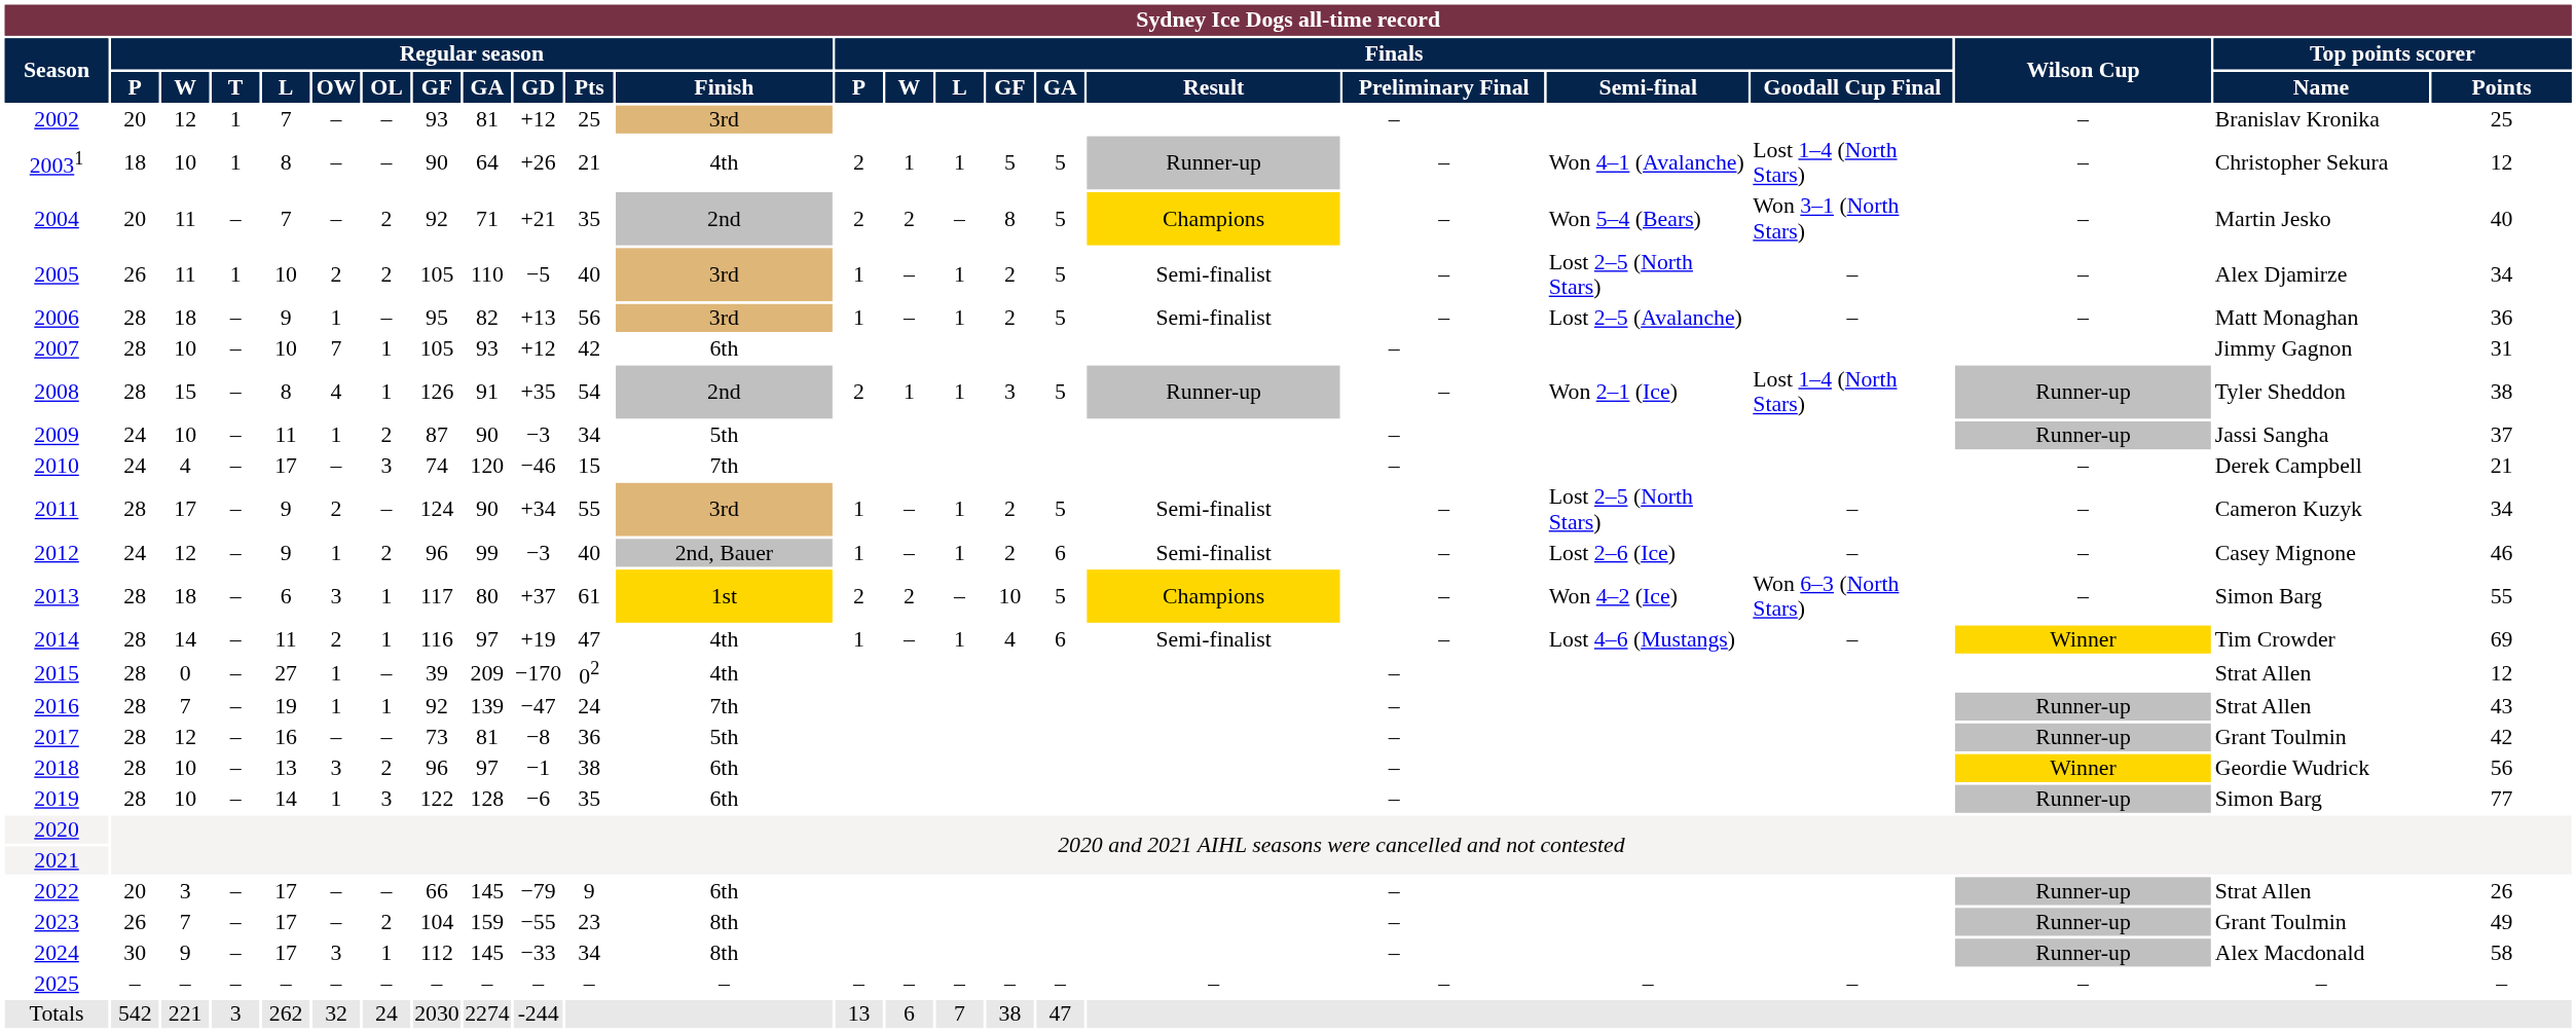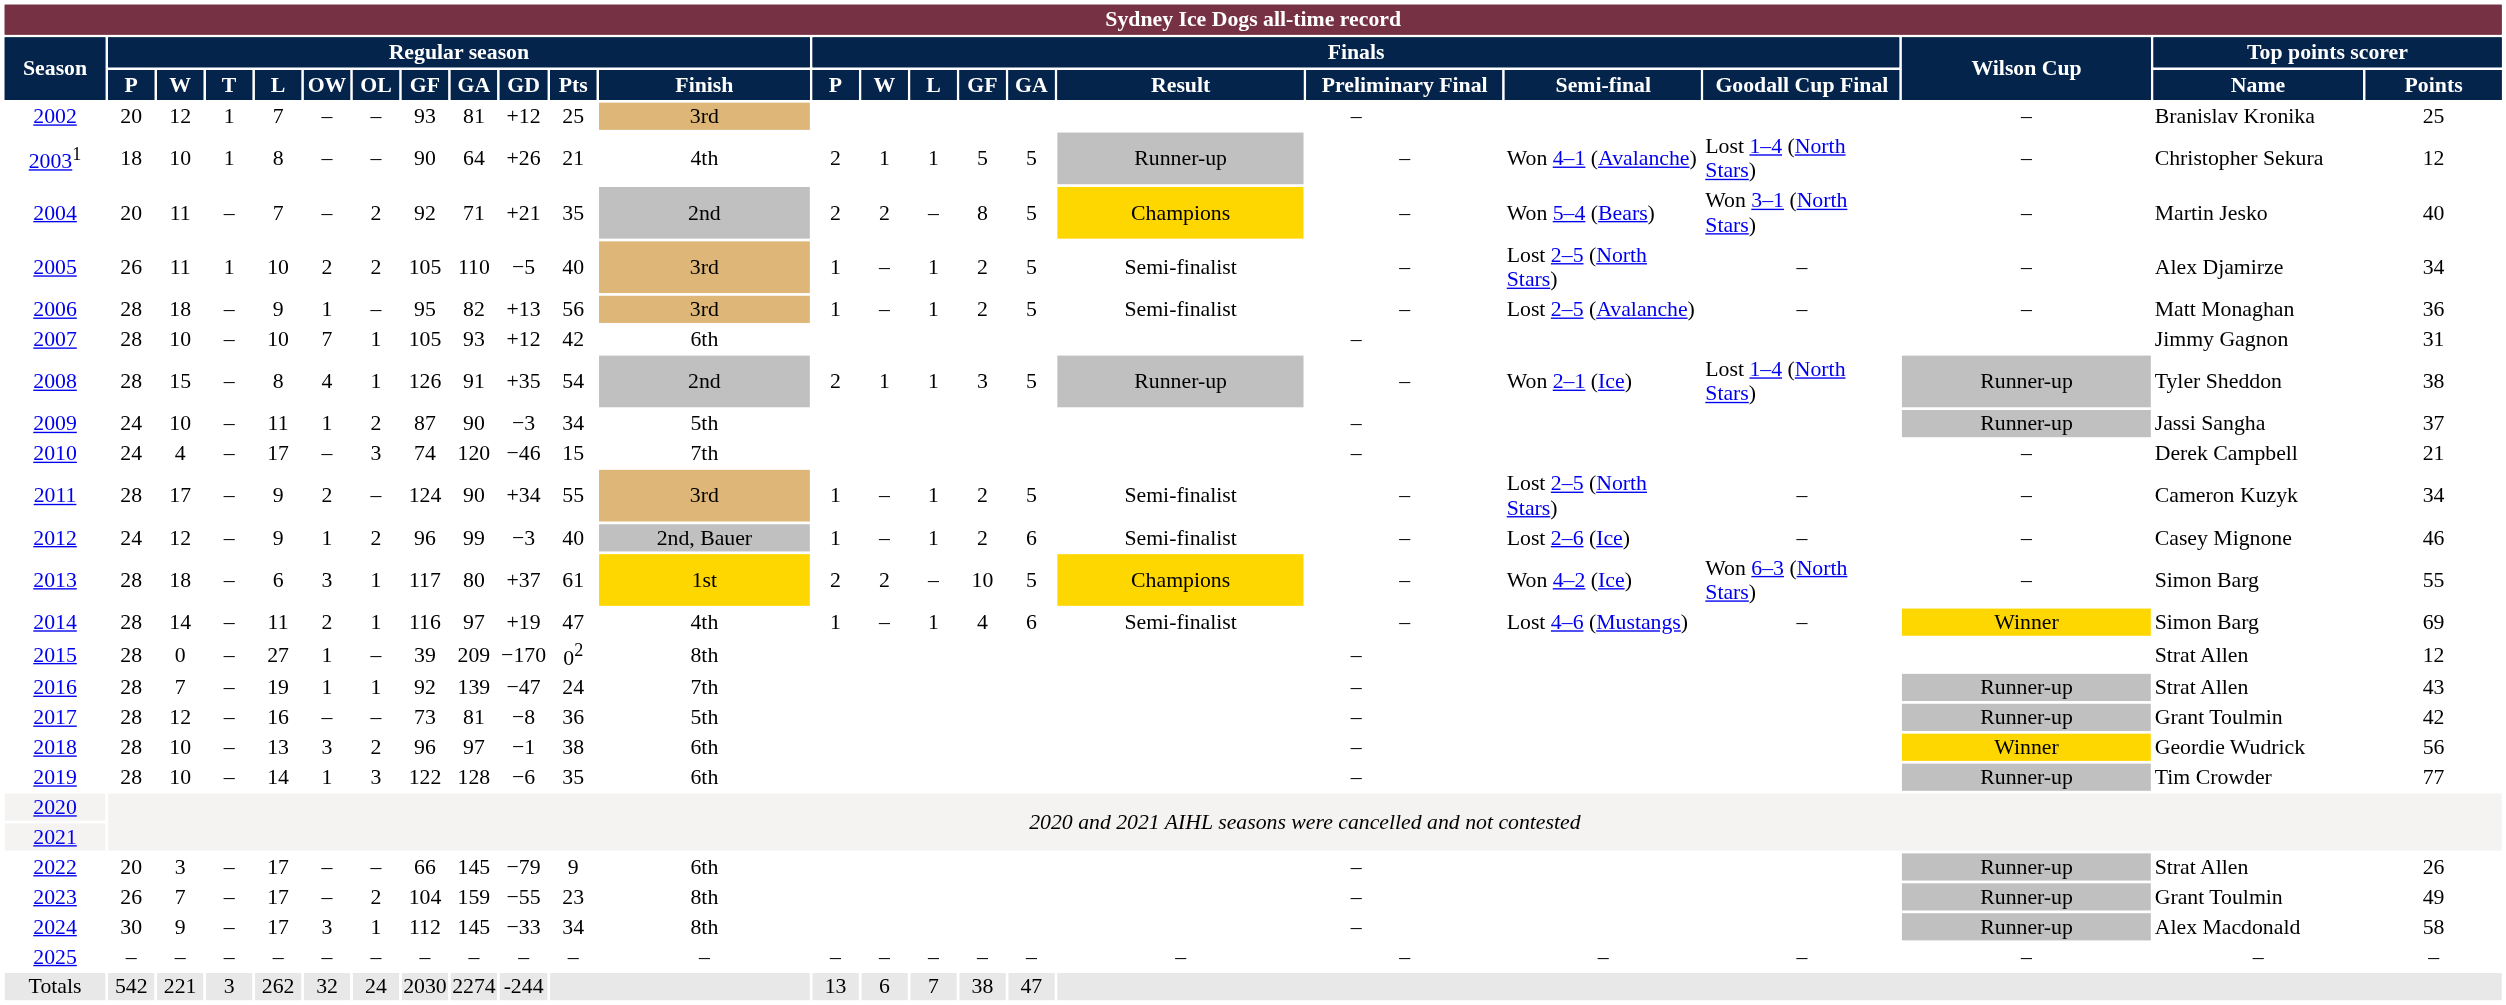2014 | Top points scorer / Name: Tim Crowder -> Simon Barg
2015 | Regular season / Finish: 4th -> 8th
2019 | Top points scorer / Name: Simon Barg -> Tim Crowder
